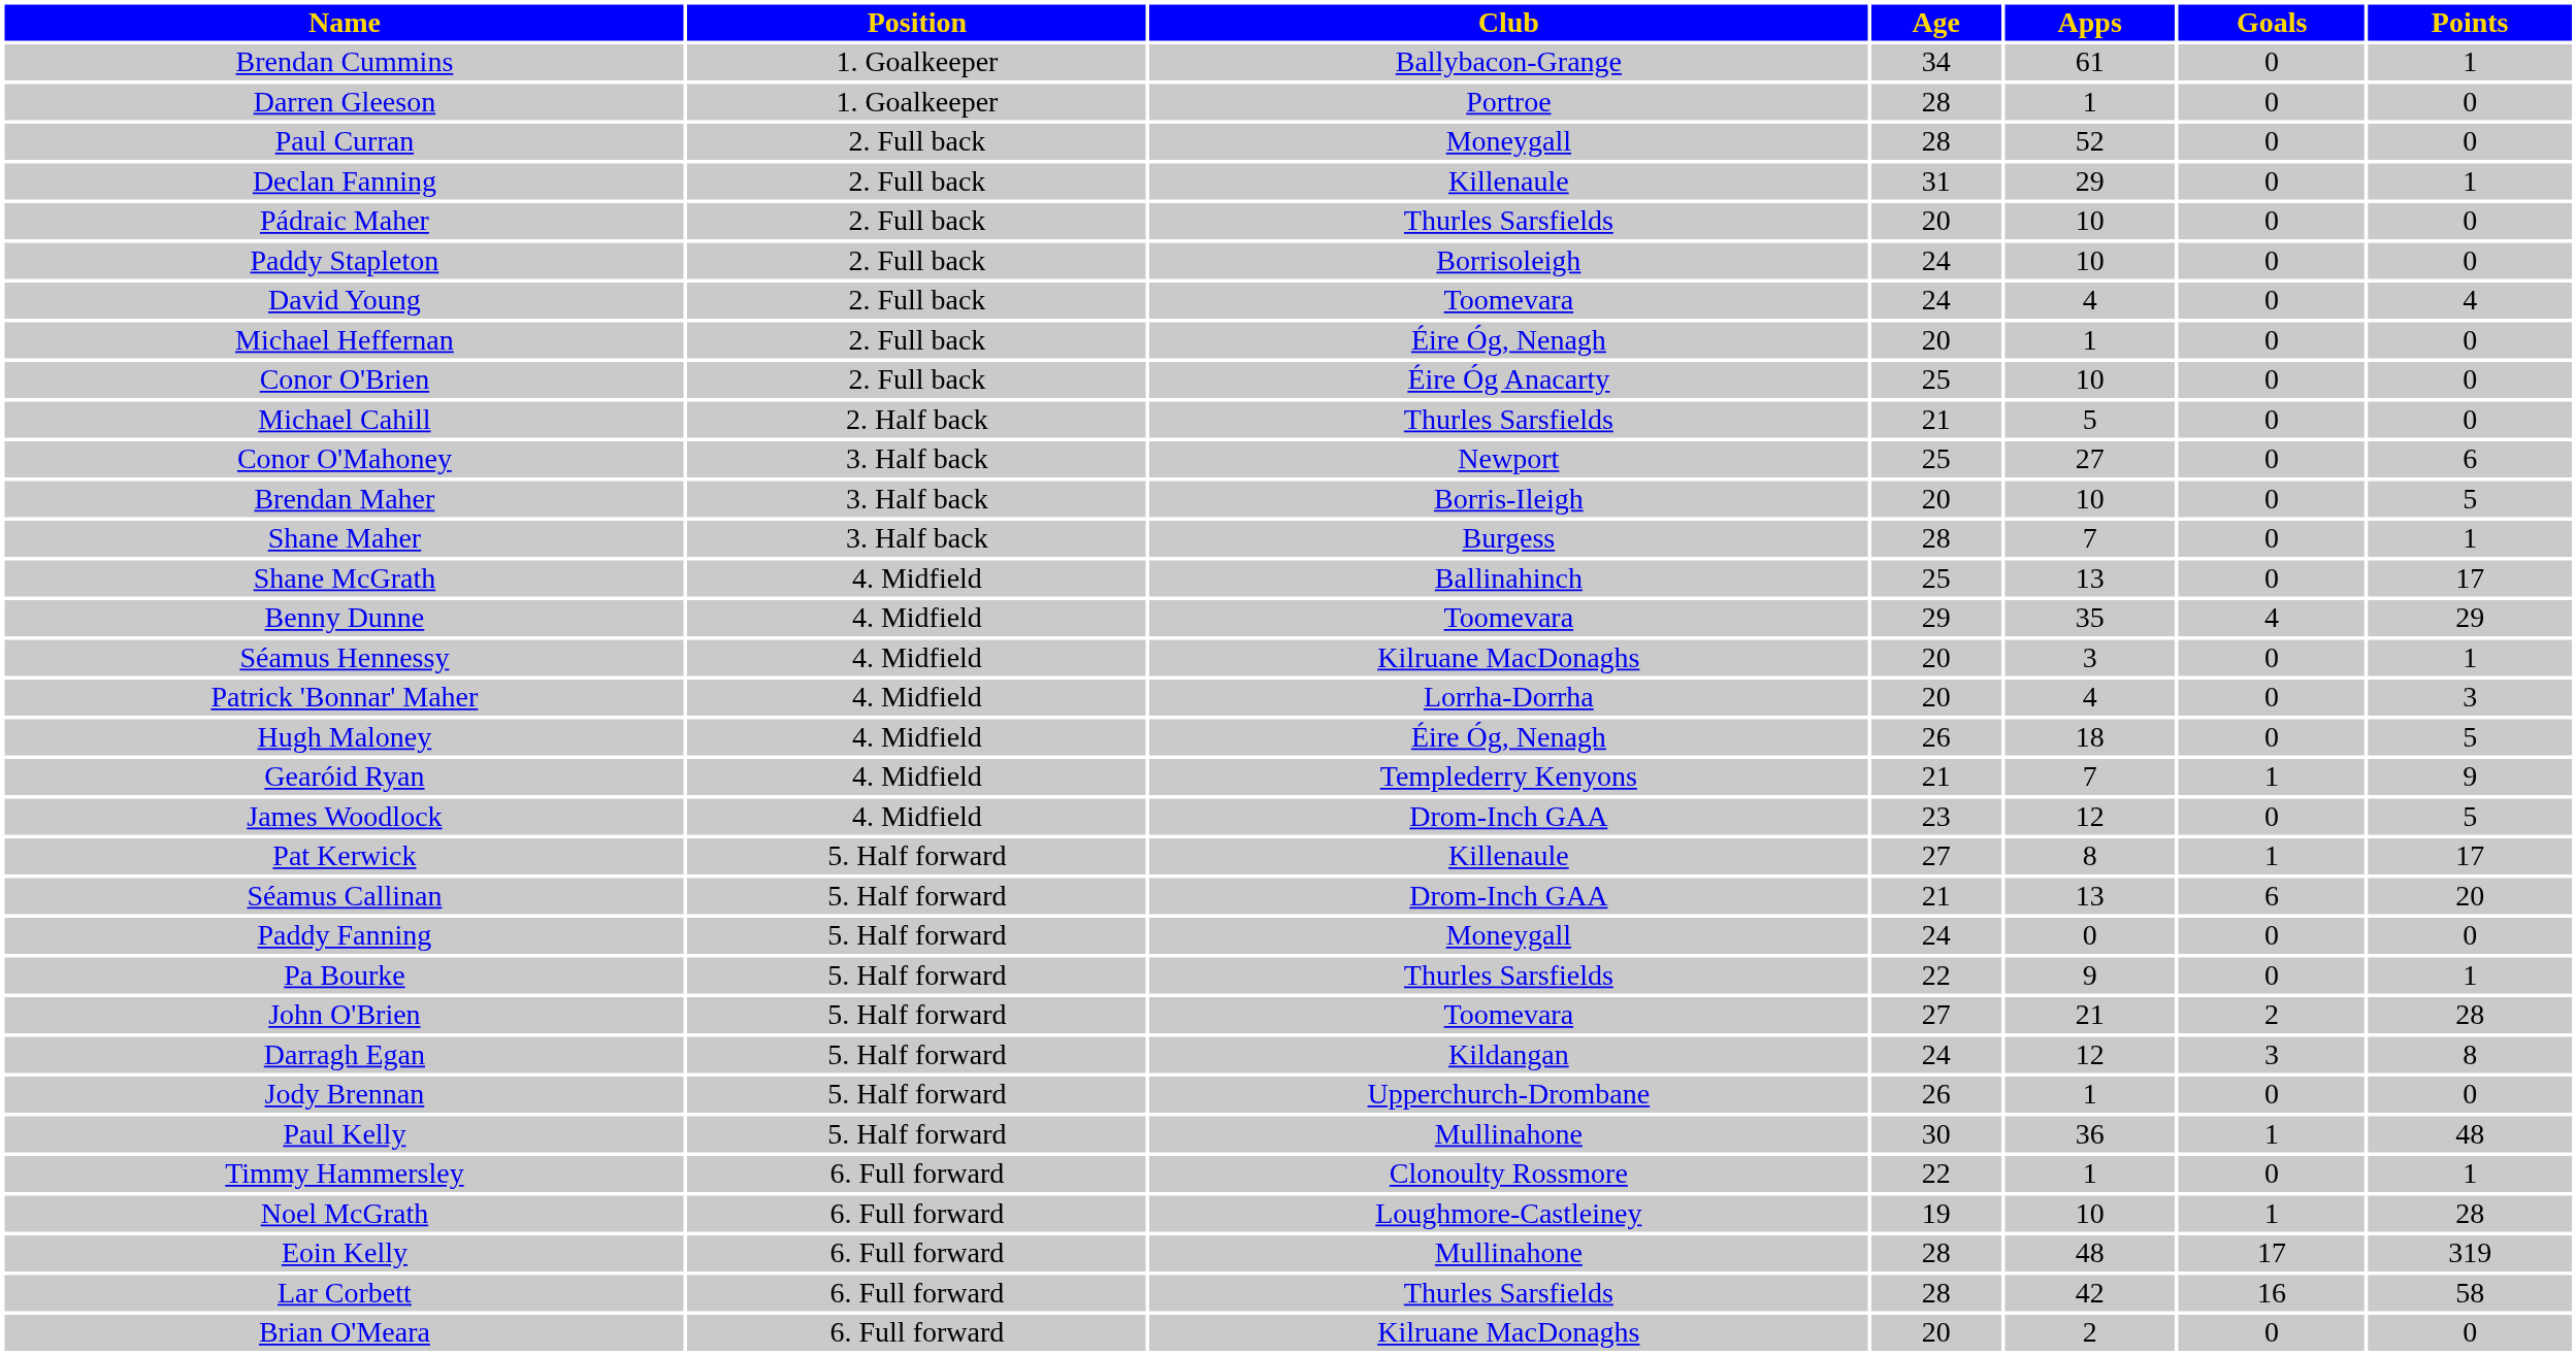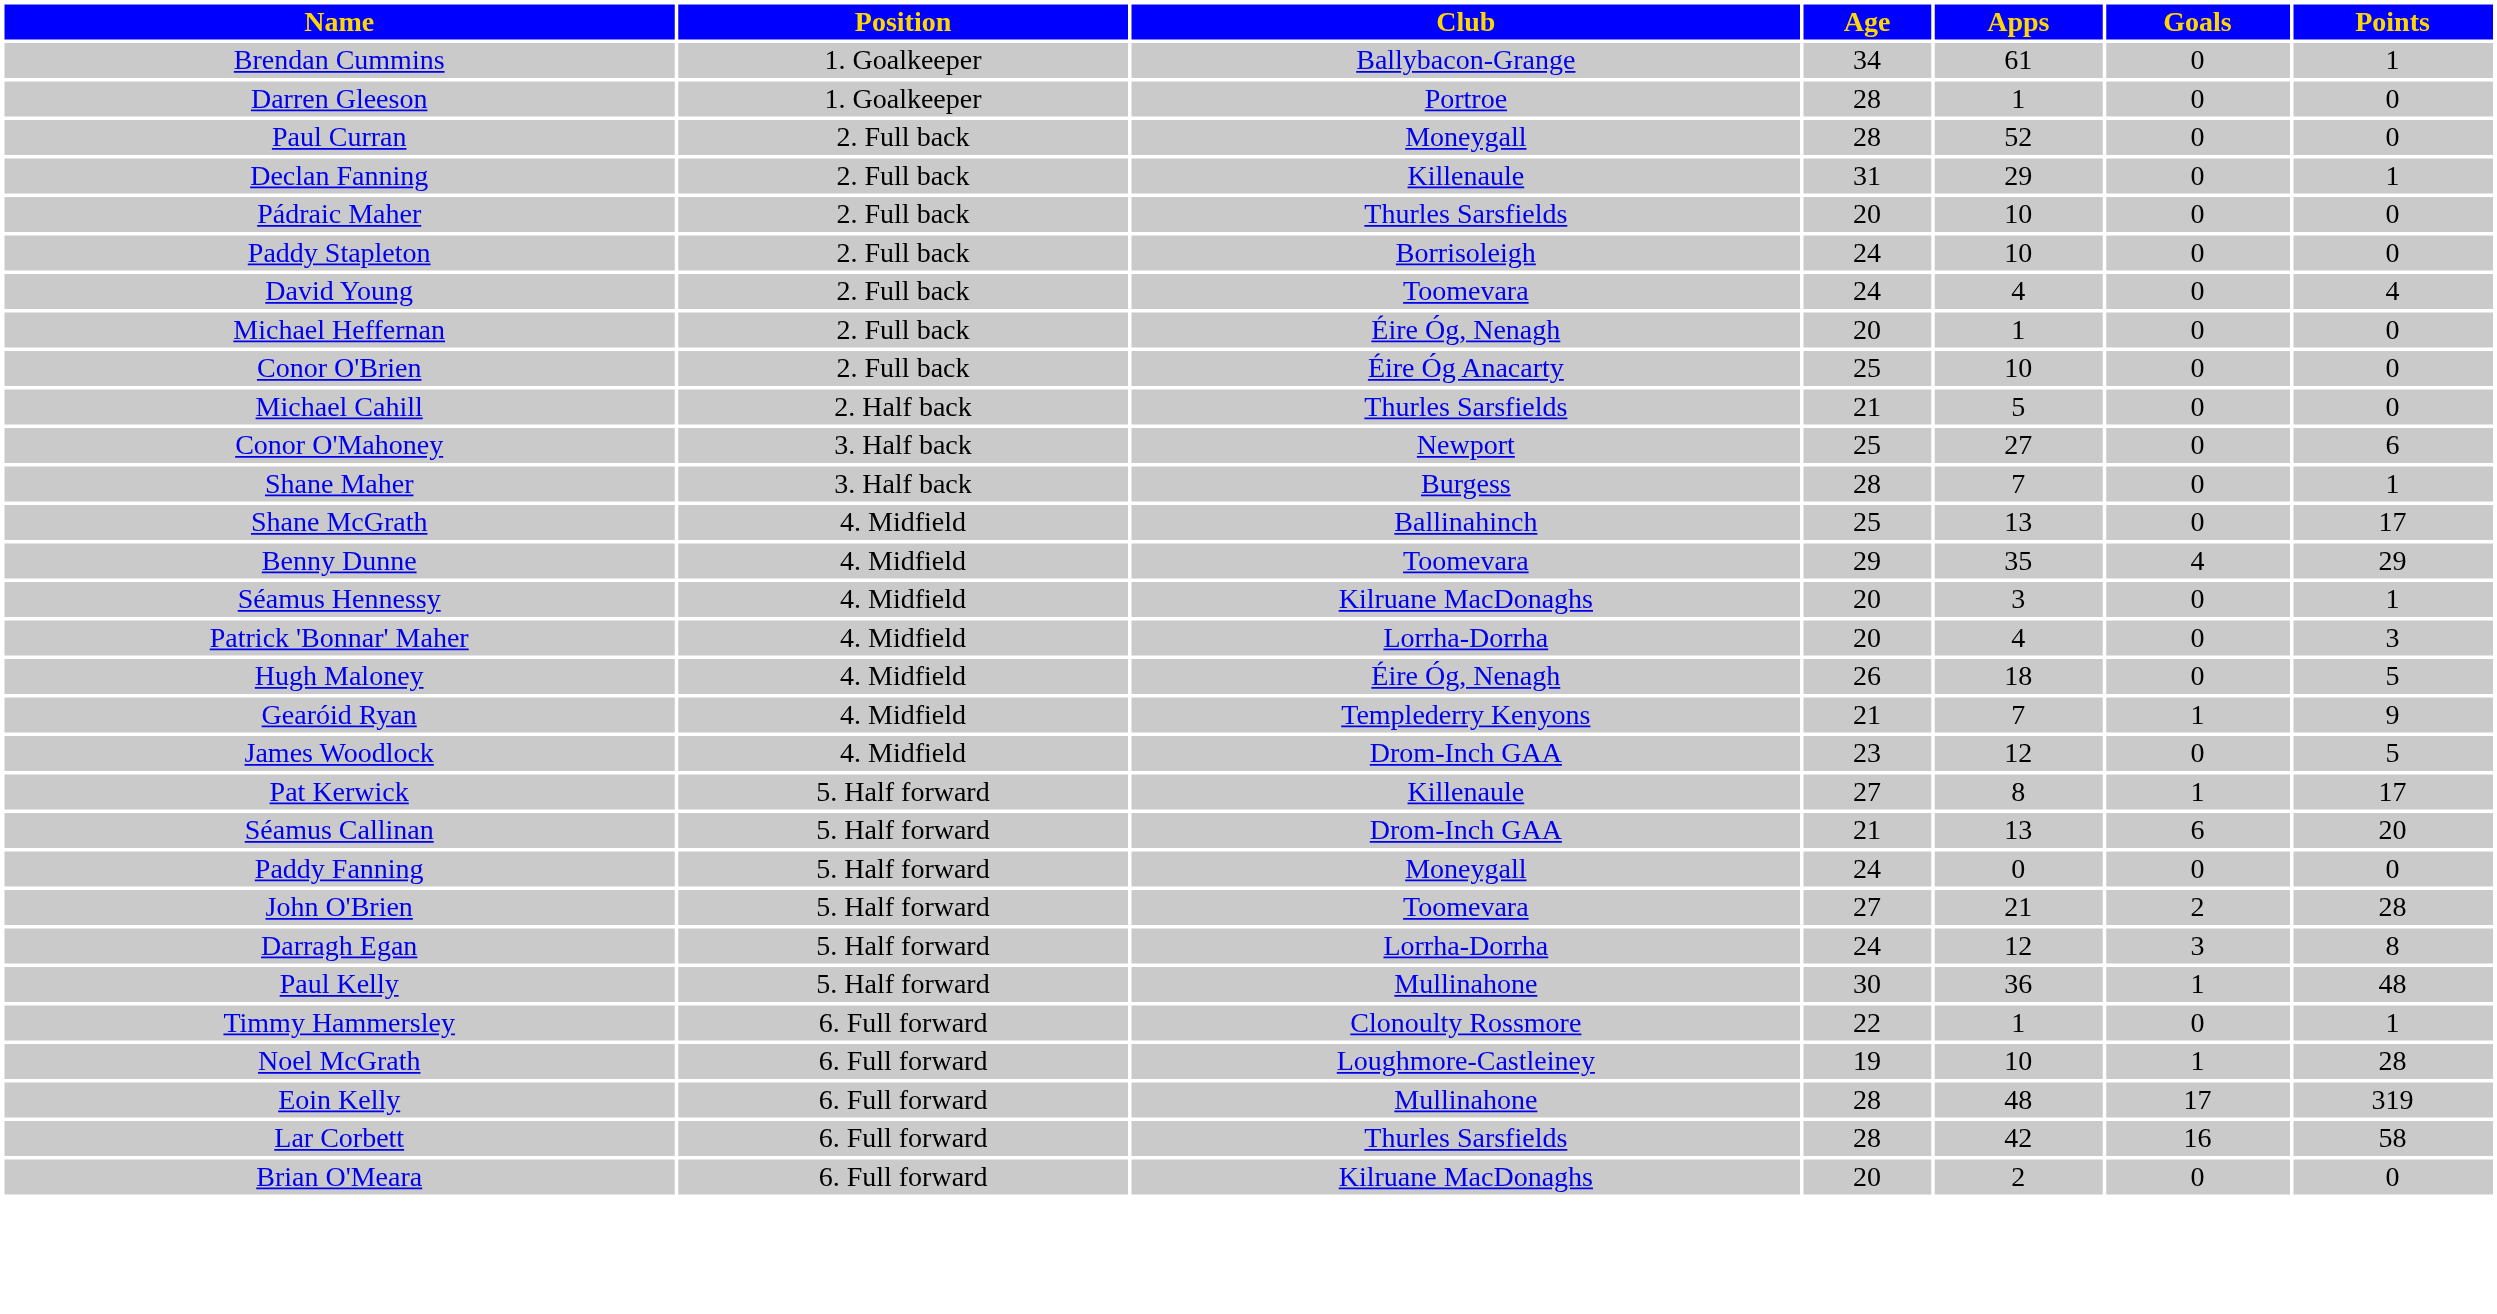- row: Brendan Maher | 3. Half back | Borris-Ileigh | 20 | 10 | 0 | 5
- row: Pa Bourke | 5. Half forward | Thurles Sarsfields | 22 | 9 | 0 | 1
Darragh Egan | Club: Kildangan -> Lorrha-Dorrha
- row: Jody Brennan | 5. Half forward | Upperchurch-Drombane | 26 | 1 | 0 | 0
